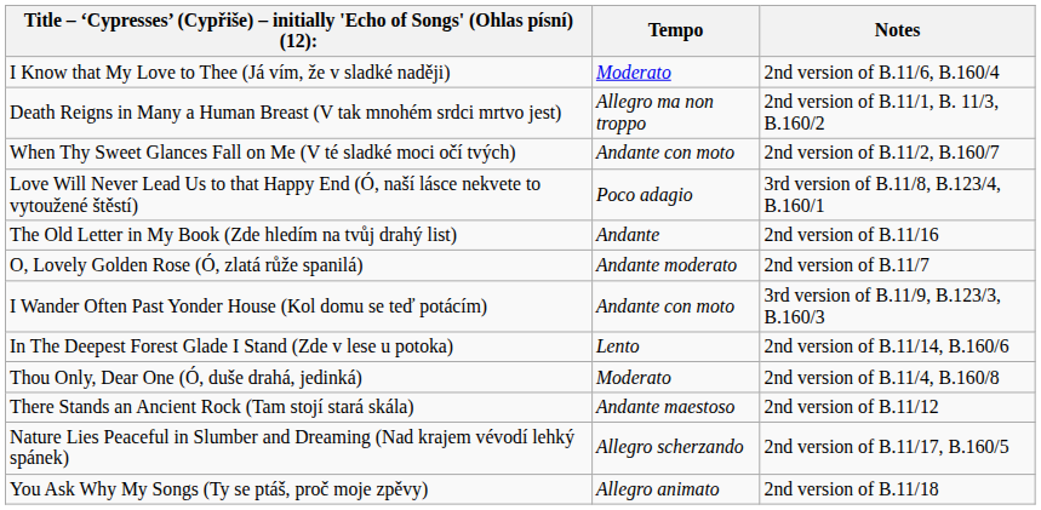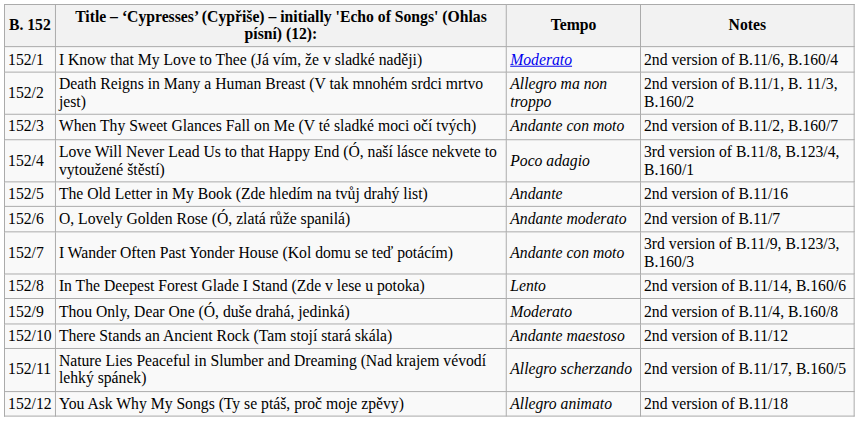+ column: B. 152 | 152/1 | 152/2 | 152/3 | 152/4 | 152/5 | 152/6 | 152/7 | 152/8 | 152/9 | 152/10 | 152/11 | 152/12
